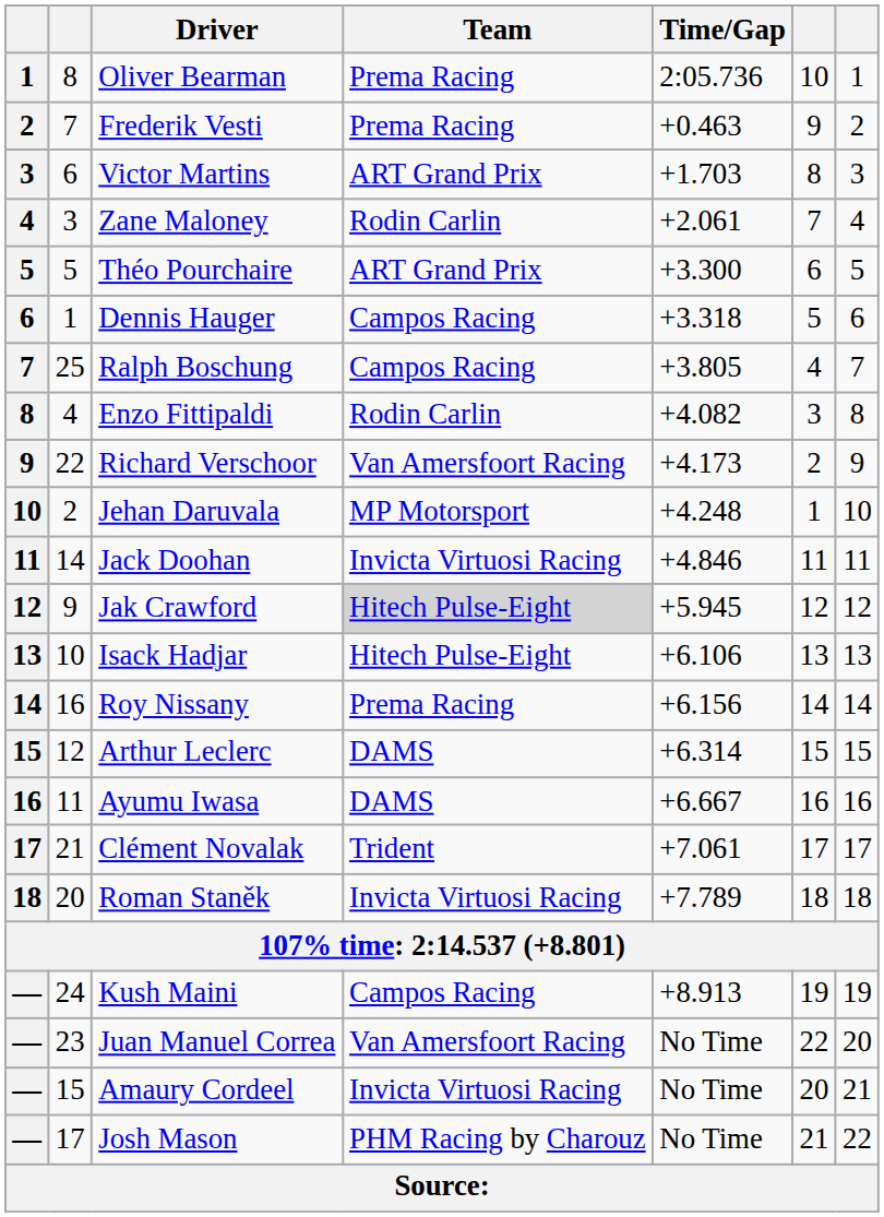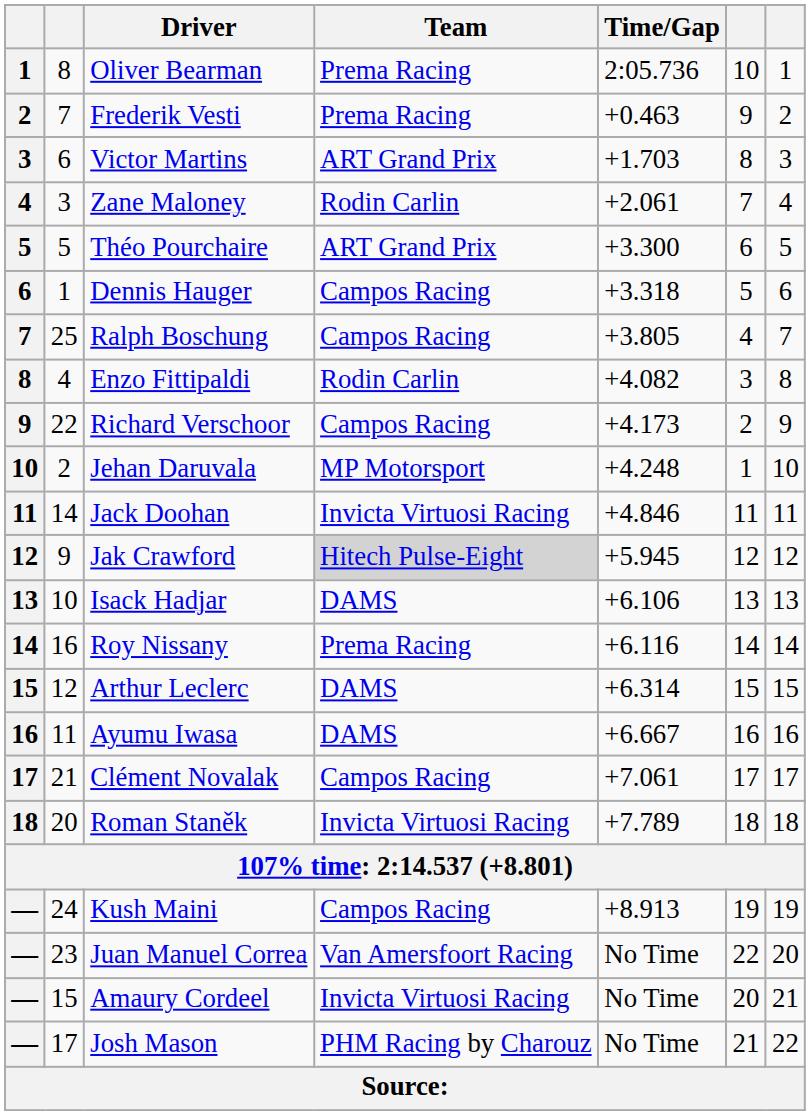Richard Verschoor | Team: Van Amersfoort Racing -> Campos Racing
Isack Hadjar | Team: Hitech Pulse-Eight -> DAMS
Roy Nissany | Time/Gap: +6.156 -> +6.116
Clément Novalak | Team: Trident -> Campos Racing
